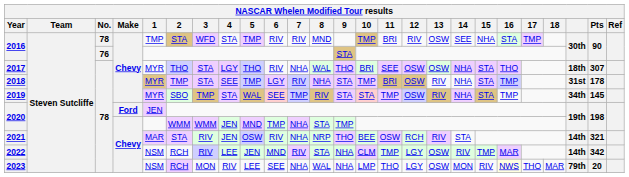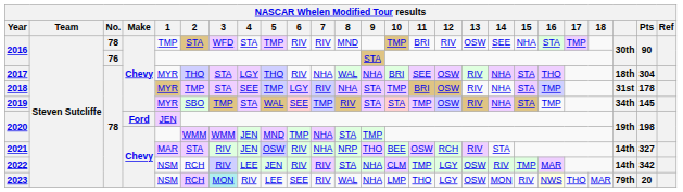2017 | 9: THO -> NHA
2017 | 13: OSW -> RIV
2017 | Pts: 307 -> 304
2021 | Pts: 321 -> 327
2022 | 6: MND -> RIV
2023 | 3: no background -> paleturquoise background
2023 | 7: NHA -> RIV
